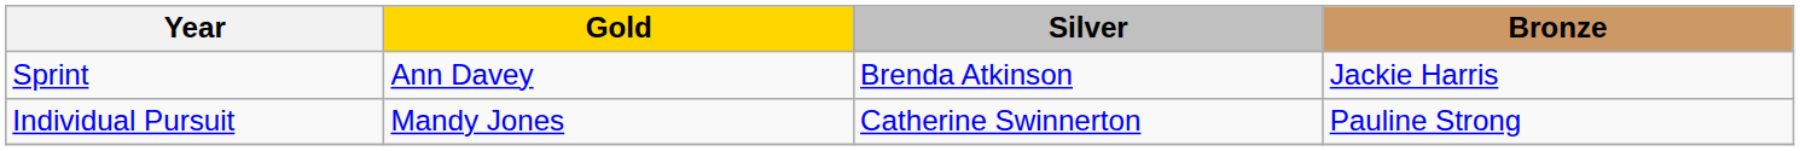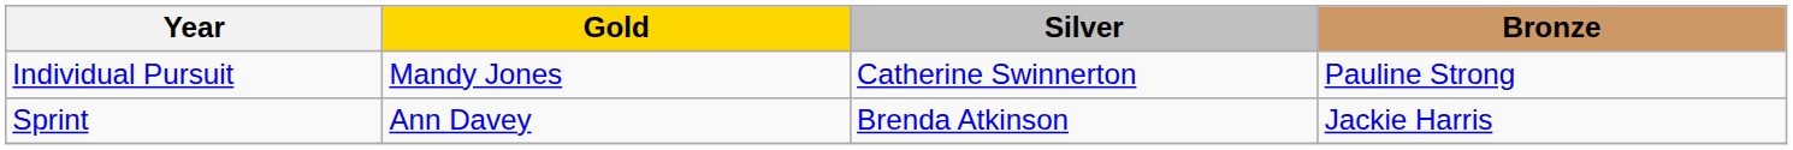rows swapped: Sprint <-> Individual Pursuit
